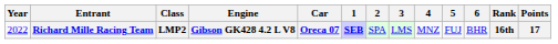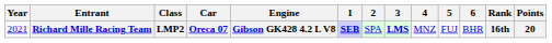columns swapped: Car <-> Engine
Richard Mille Racing Team | Year: 2022 -> 2021
Richard Mille Racing Team | 3: normal -> bold
Richard Mille Racing Team | Points: 17 -> 20
